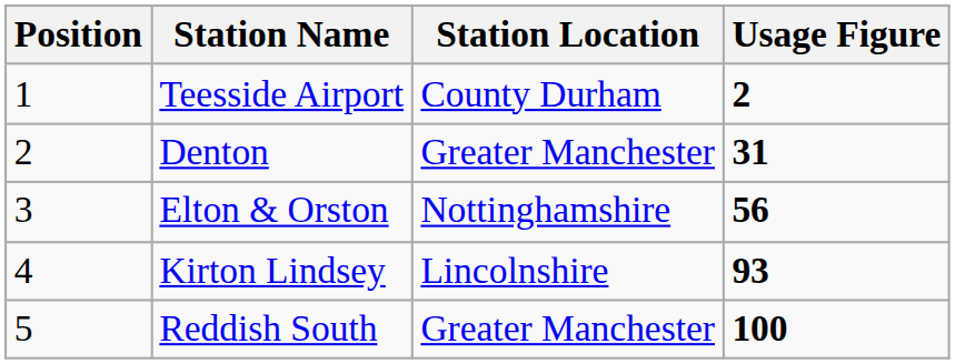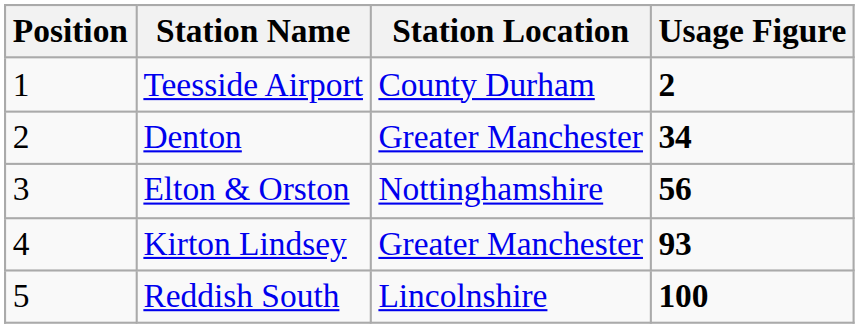Denton | Usage Figure: 31 -> 34
Kirton Lindsey | Station Location: Lincolnshire -> Greater Manchester
Reddish South | Station Location: Greater Manchester -> Lincolnshire
